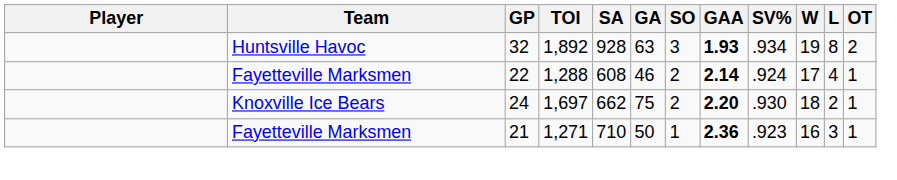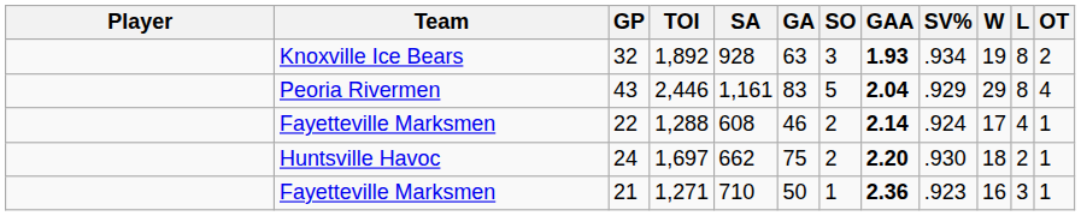32 | Team: Huntsville Havoc -> Knoxville Ice Bears
+ row: Peoria Rivermen | 43 | 2,446 | 1,161 | 83 | 5 | 2.04 | .929 | 29 | 8 | 4
24 | Team: Knoxville Ice Bears -> Huntsville Havoc
